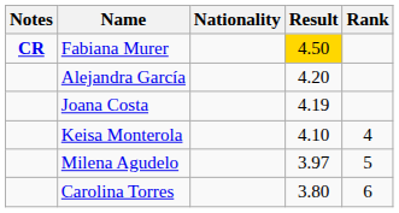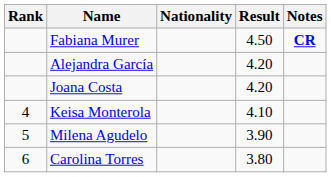columns swapped: Rank <-> Notes
Fabiana Murer | Result: gold background -> no background
Joana Costa | Result: 4.19 -> 4.20
Milena Agudelo | Result: 3.97 -> 3.90
